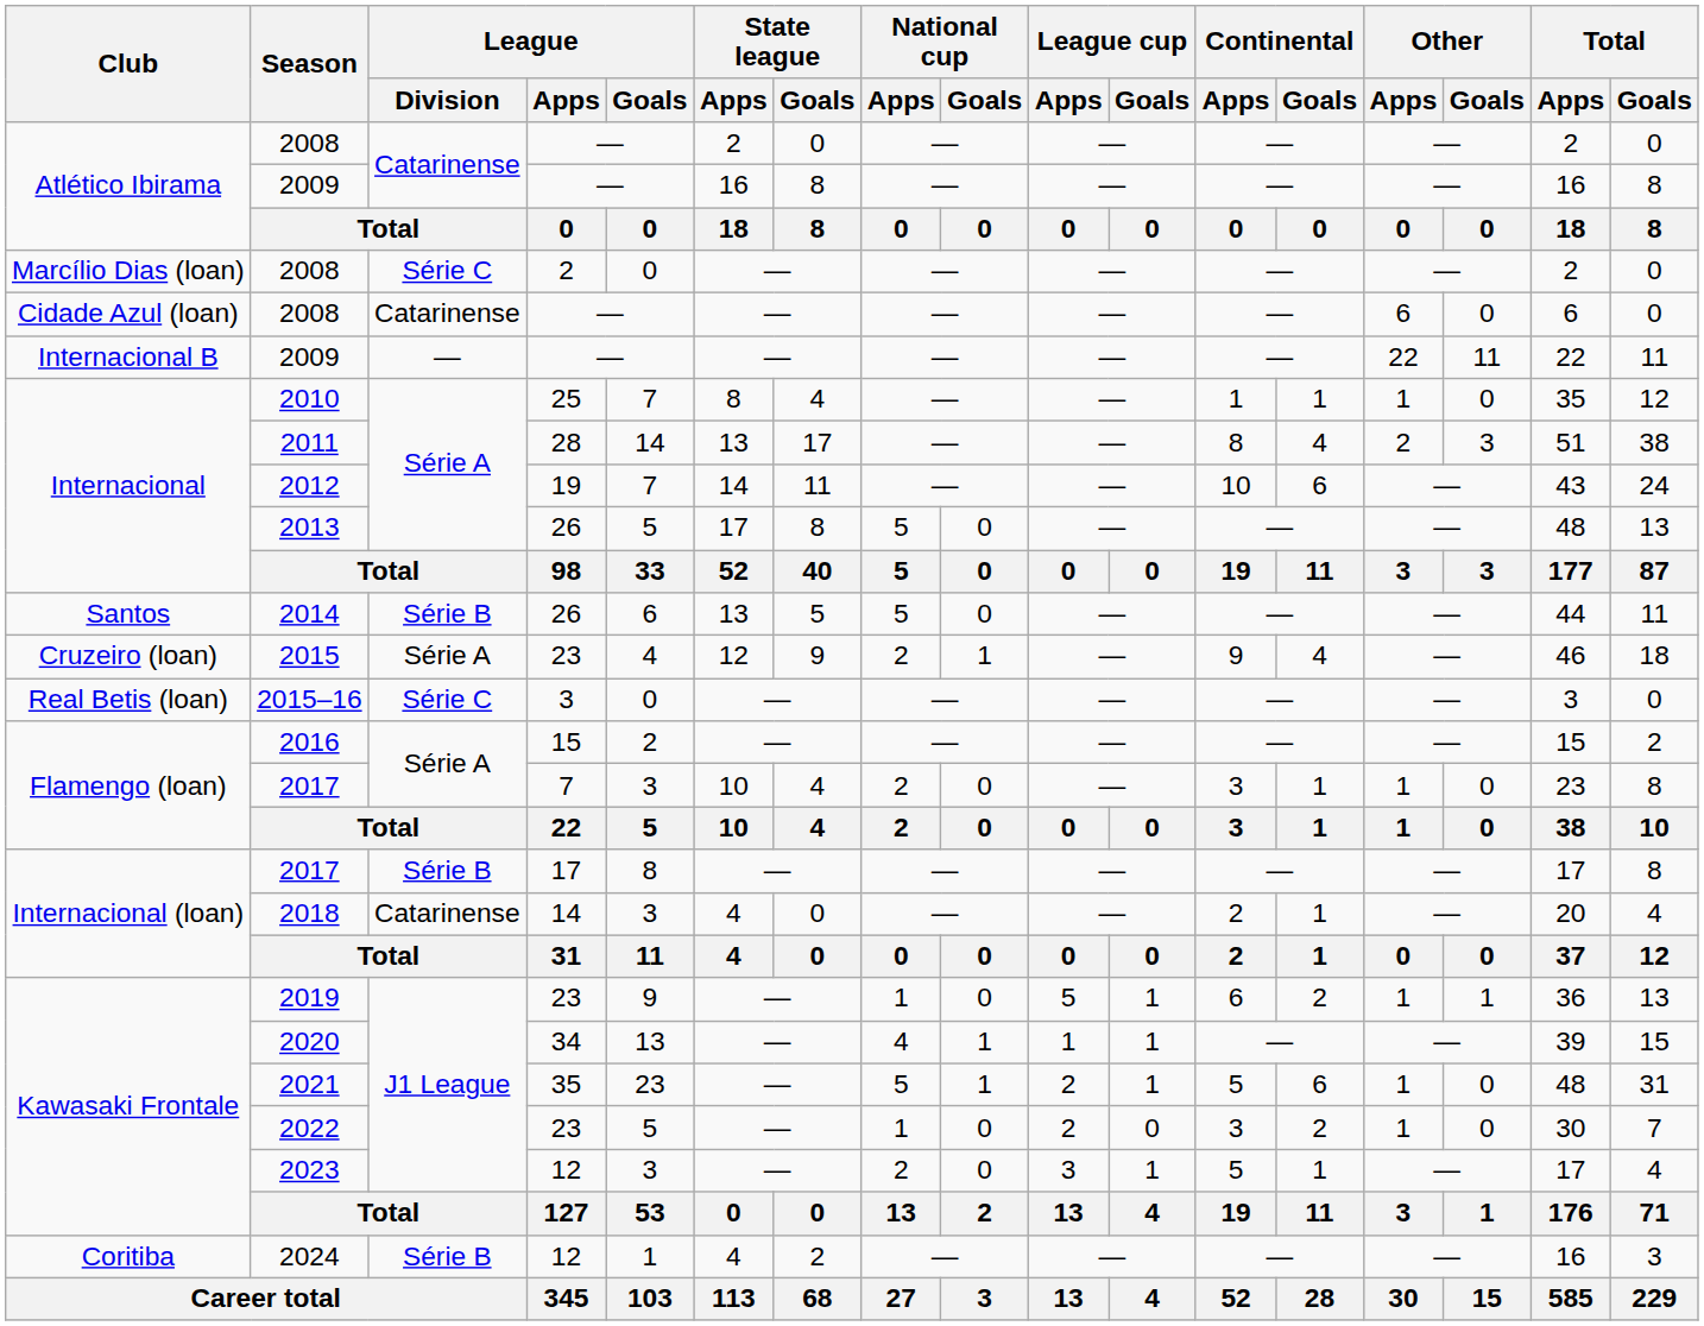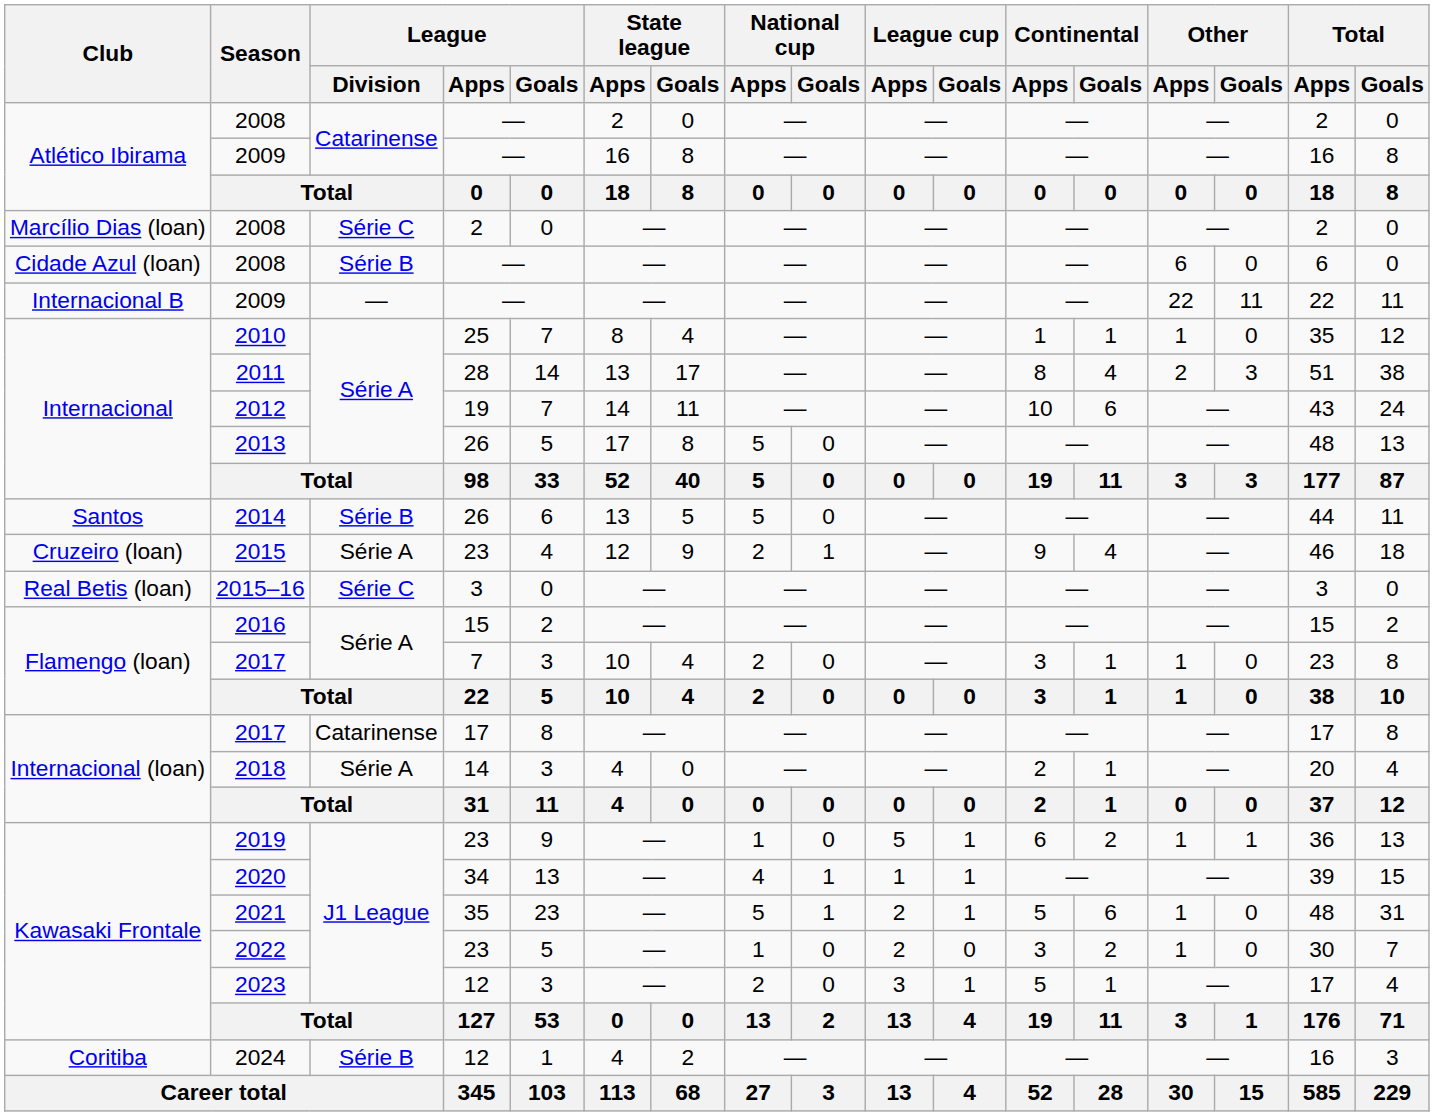Cidade Azul (loan) / 2008 | League / Division: Catarinense -> Série B
Internacional (loan) / 2017 | League / Division: Série B -> Catarinense
2018 | League / Division: Catarinense -> Série A
